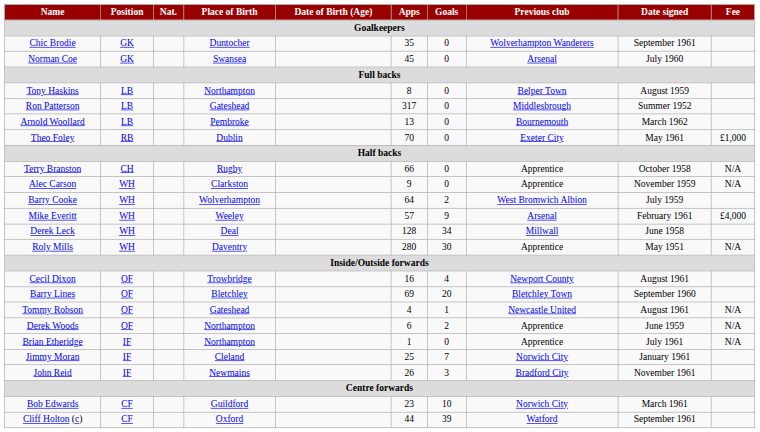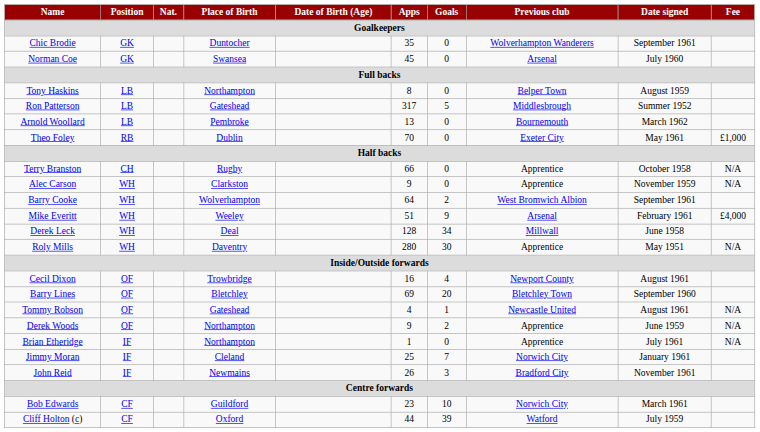Ron Patterson | Goals: 0 -> 5
Barry Cooke | Date signed: July 1959 -> September 1961
Mike Everitt | Apps: 57 -> 51
Derek Woods | Apps: 6 -> 9
Cliff Holton (c) | Date signed: September 1961 -> July 1959
